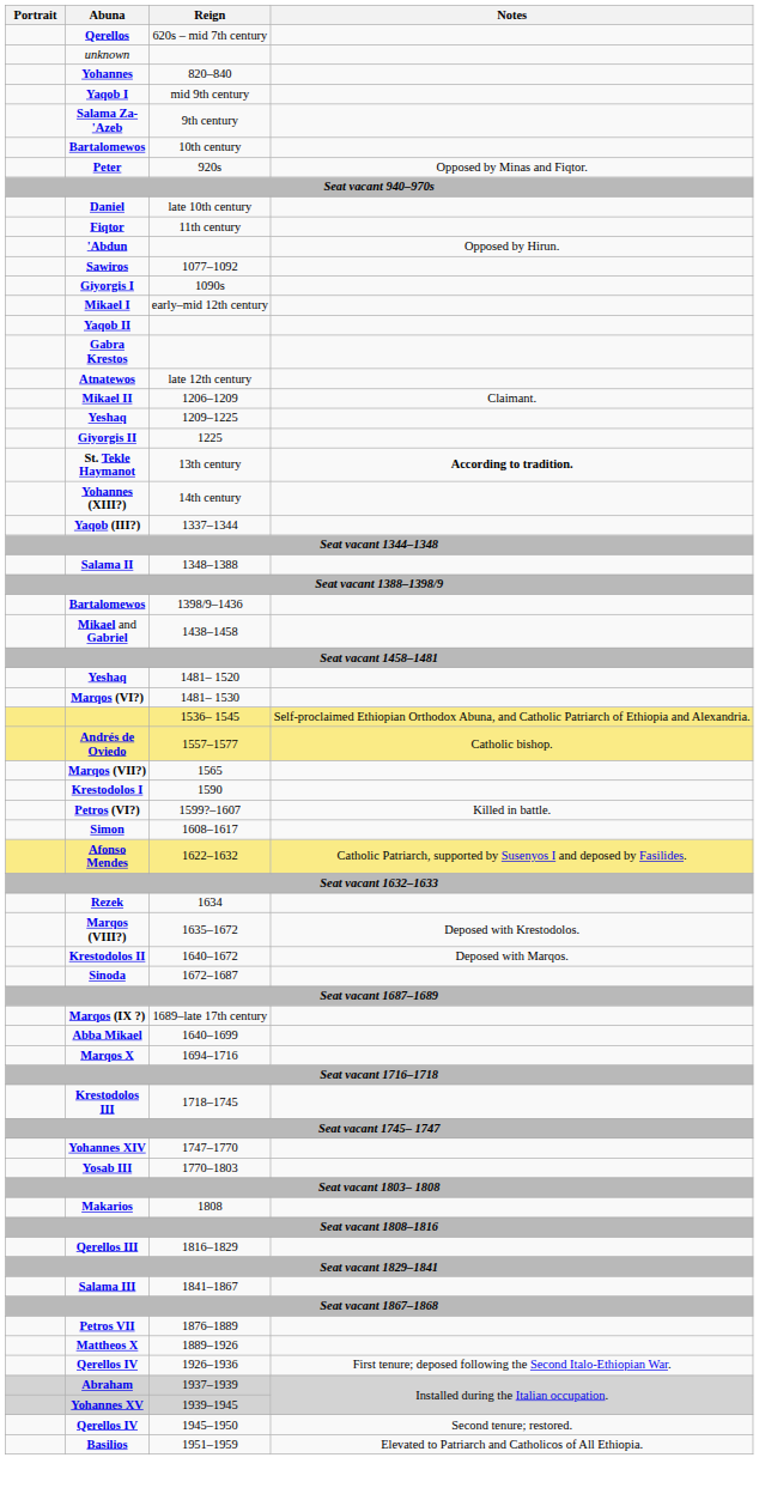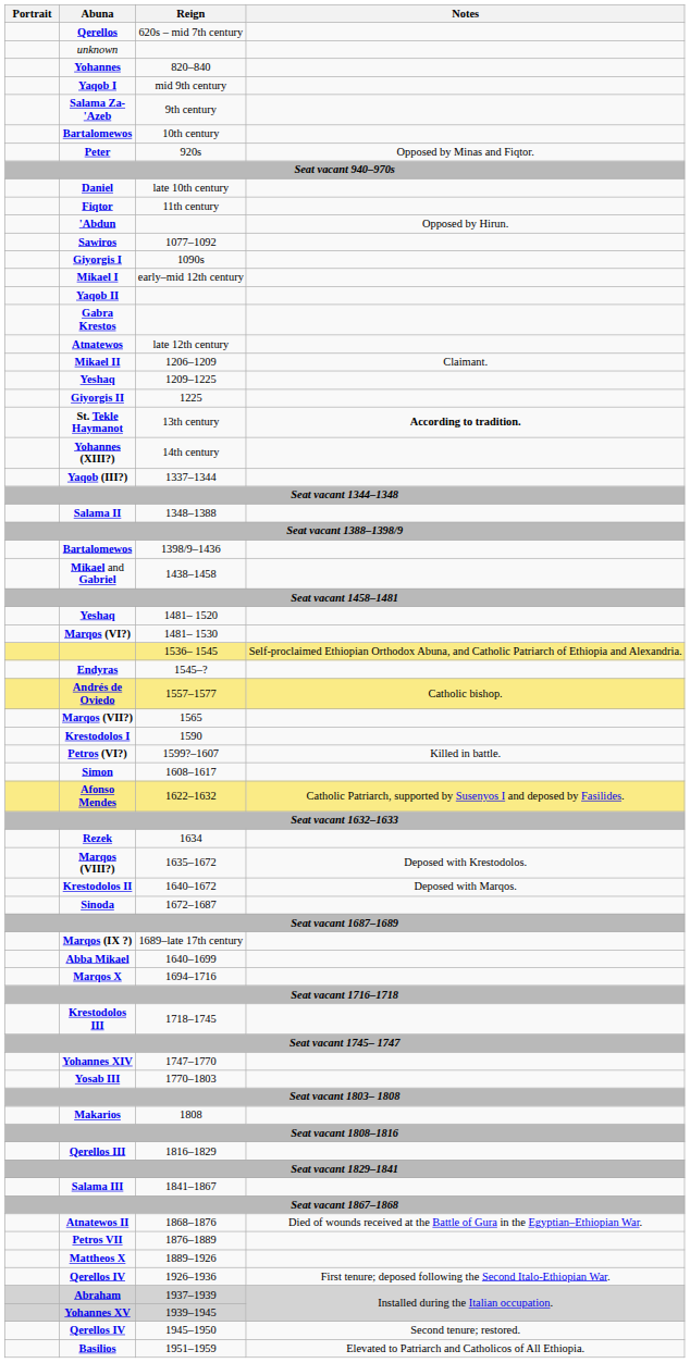+ row: Endyras | 1545–?
+ row: Atnatewos II | 1868–1876 | Died of wounds received at the Battle of Gura in the Egyptian–Ethiopian War.
